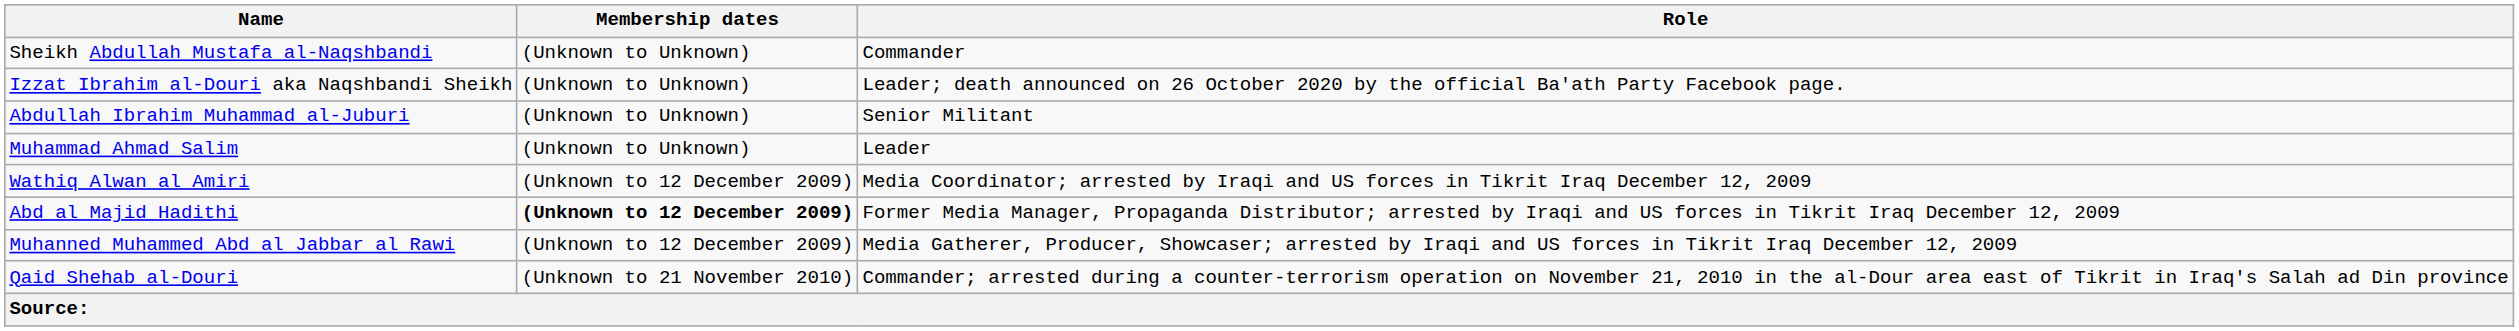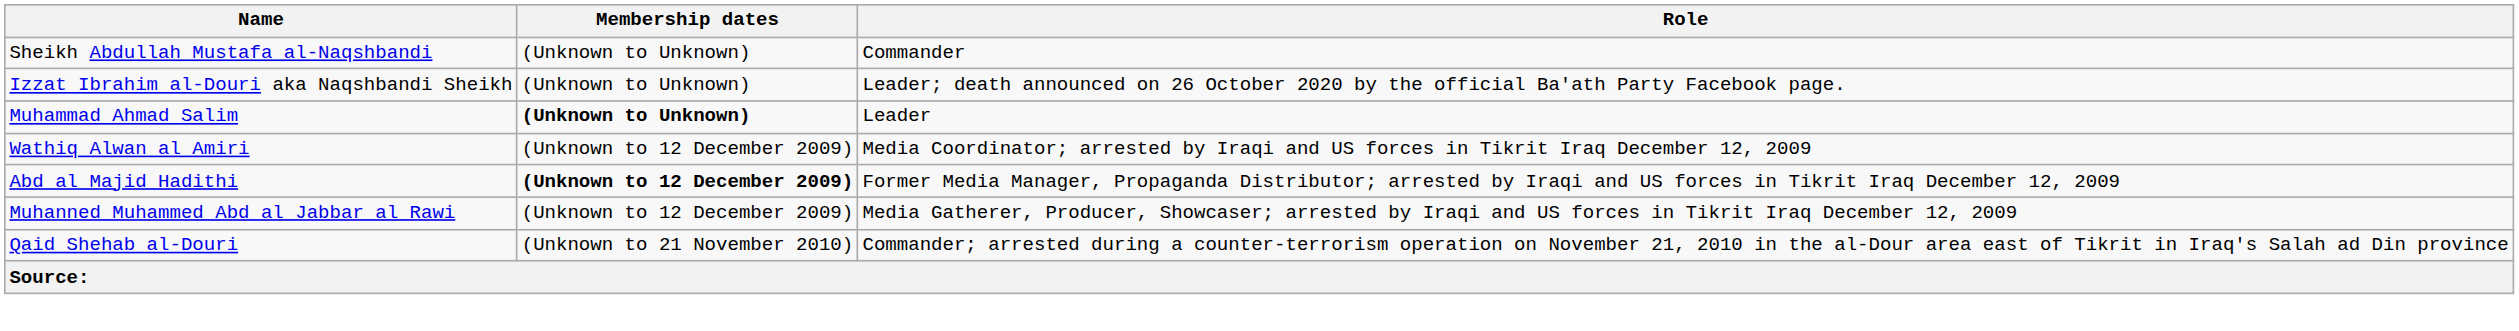- row: Abdullah Ibrahim Muhammad al-Juburi | (Unknown to Unknown) | Senior Militant
Muhammad Ahmad Salim | Membership dates: normal -> bold
